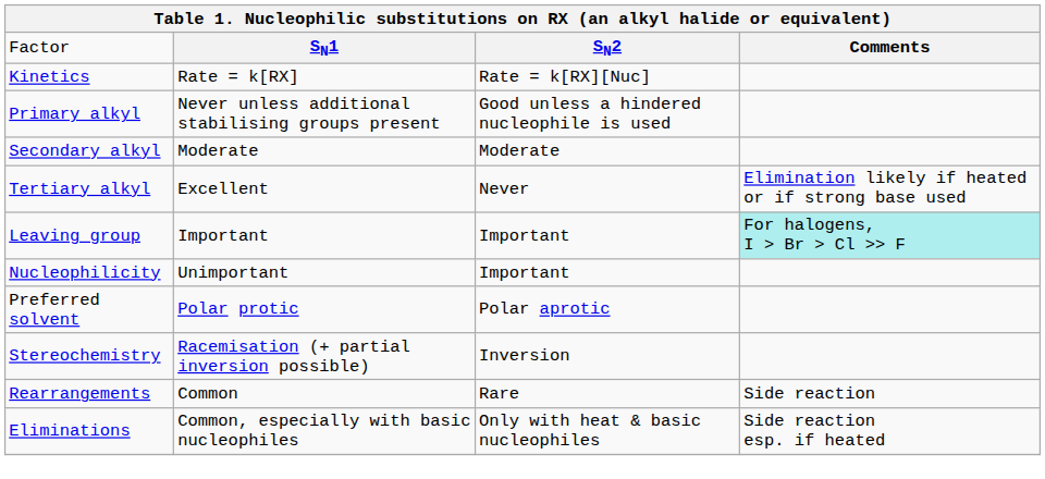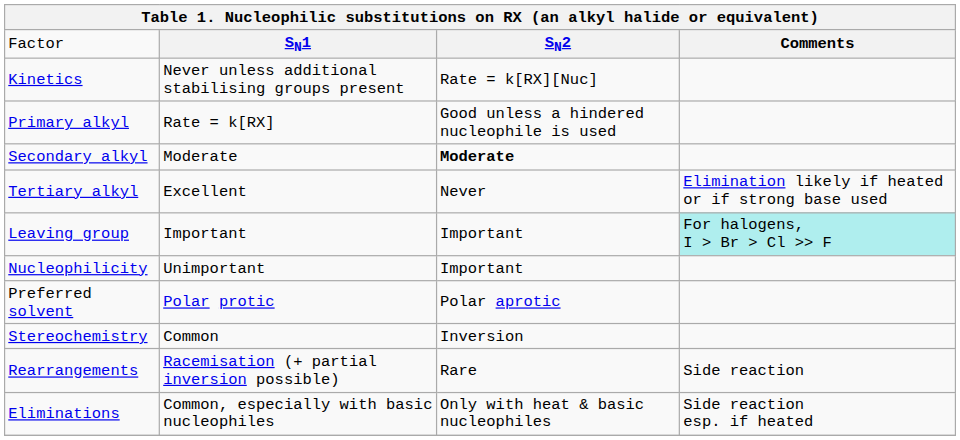Kinetics | column 2: Rate = k[RX] -> Never unless additional stabilising groups present
Primary alkyl | column 2: Never unless additional stabilising groups present -> Rate = k[RX]
Secondary alkyl | column 3: normal -> bold
Stereochemistry | column 2: Racemisation (+ partial inversion possible) -> Common
Rearrangements | column 2: Common -> Racemisation (+ partial inversion possible)
